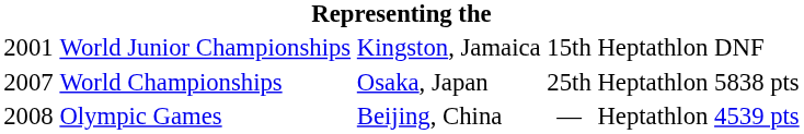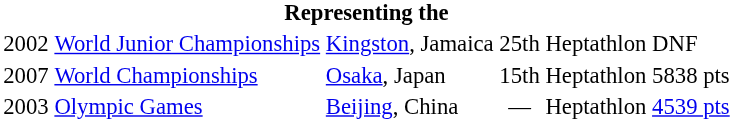World Junior Championships | column 1: 2001 -> 2002
World Junior Championships | column 4: 15th -> 25th
World Championships | column 4: 25th -> 15th
Olympic Games | column 1: 2008 -> 2003
